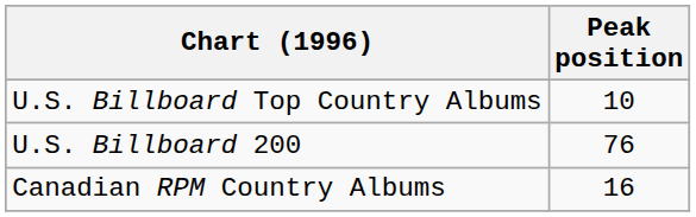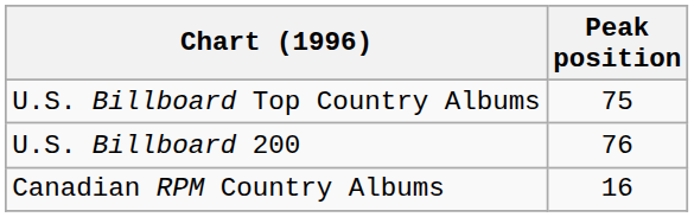U.S. Billboard Top Country Albums | Peak position: 10 -> 75
